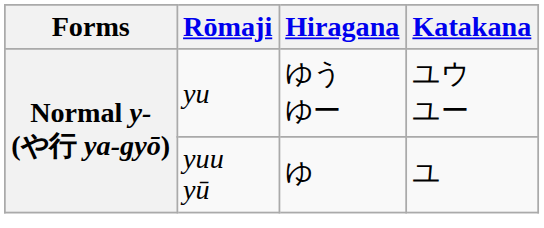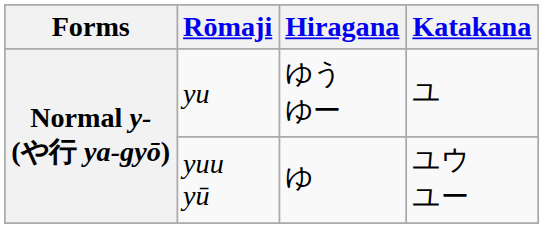yu | Katakana: ユウ ユー -> ユ
yuu yū | Katakana: ユ -> ユウ ユー
